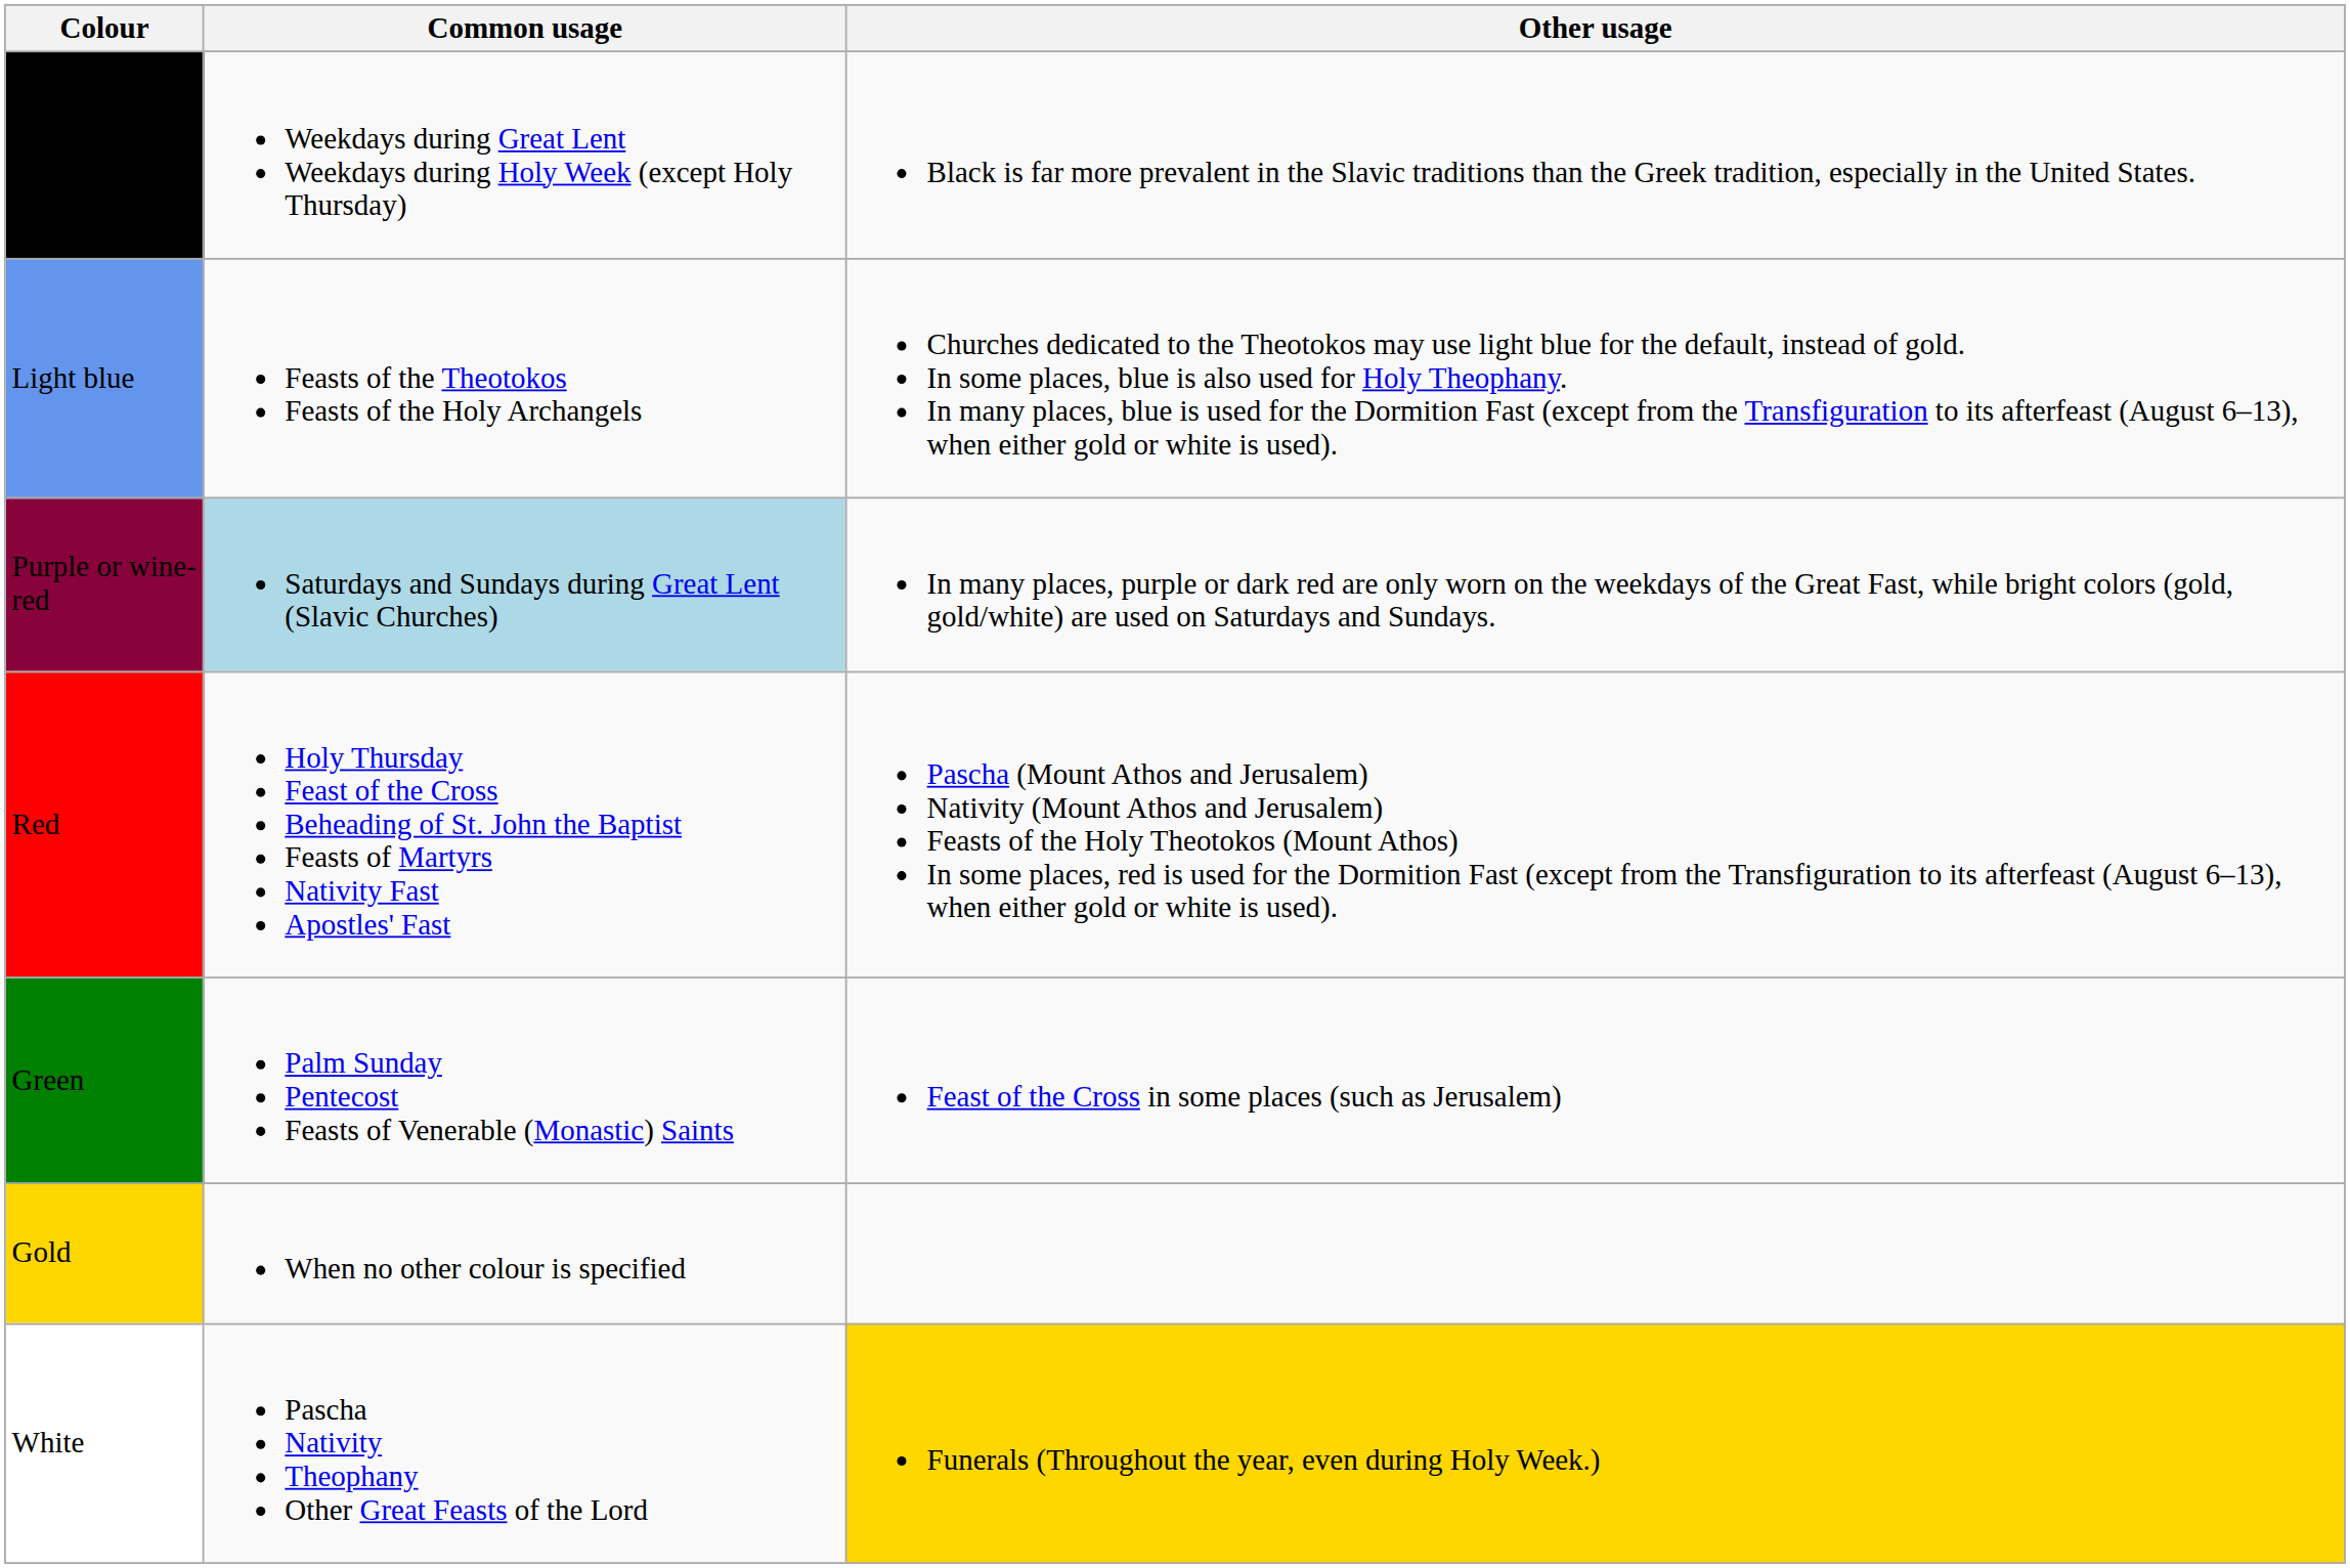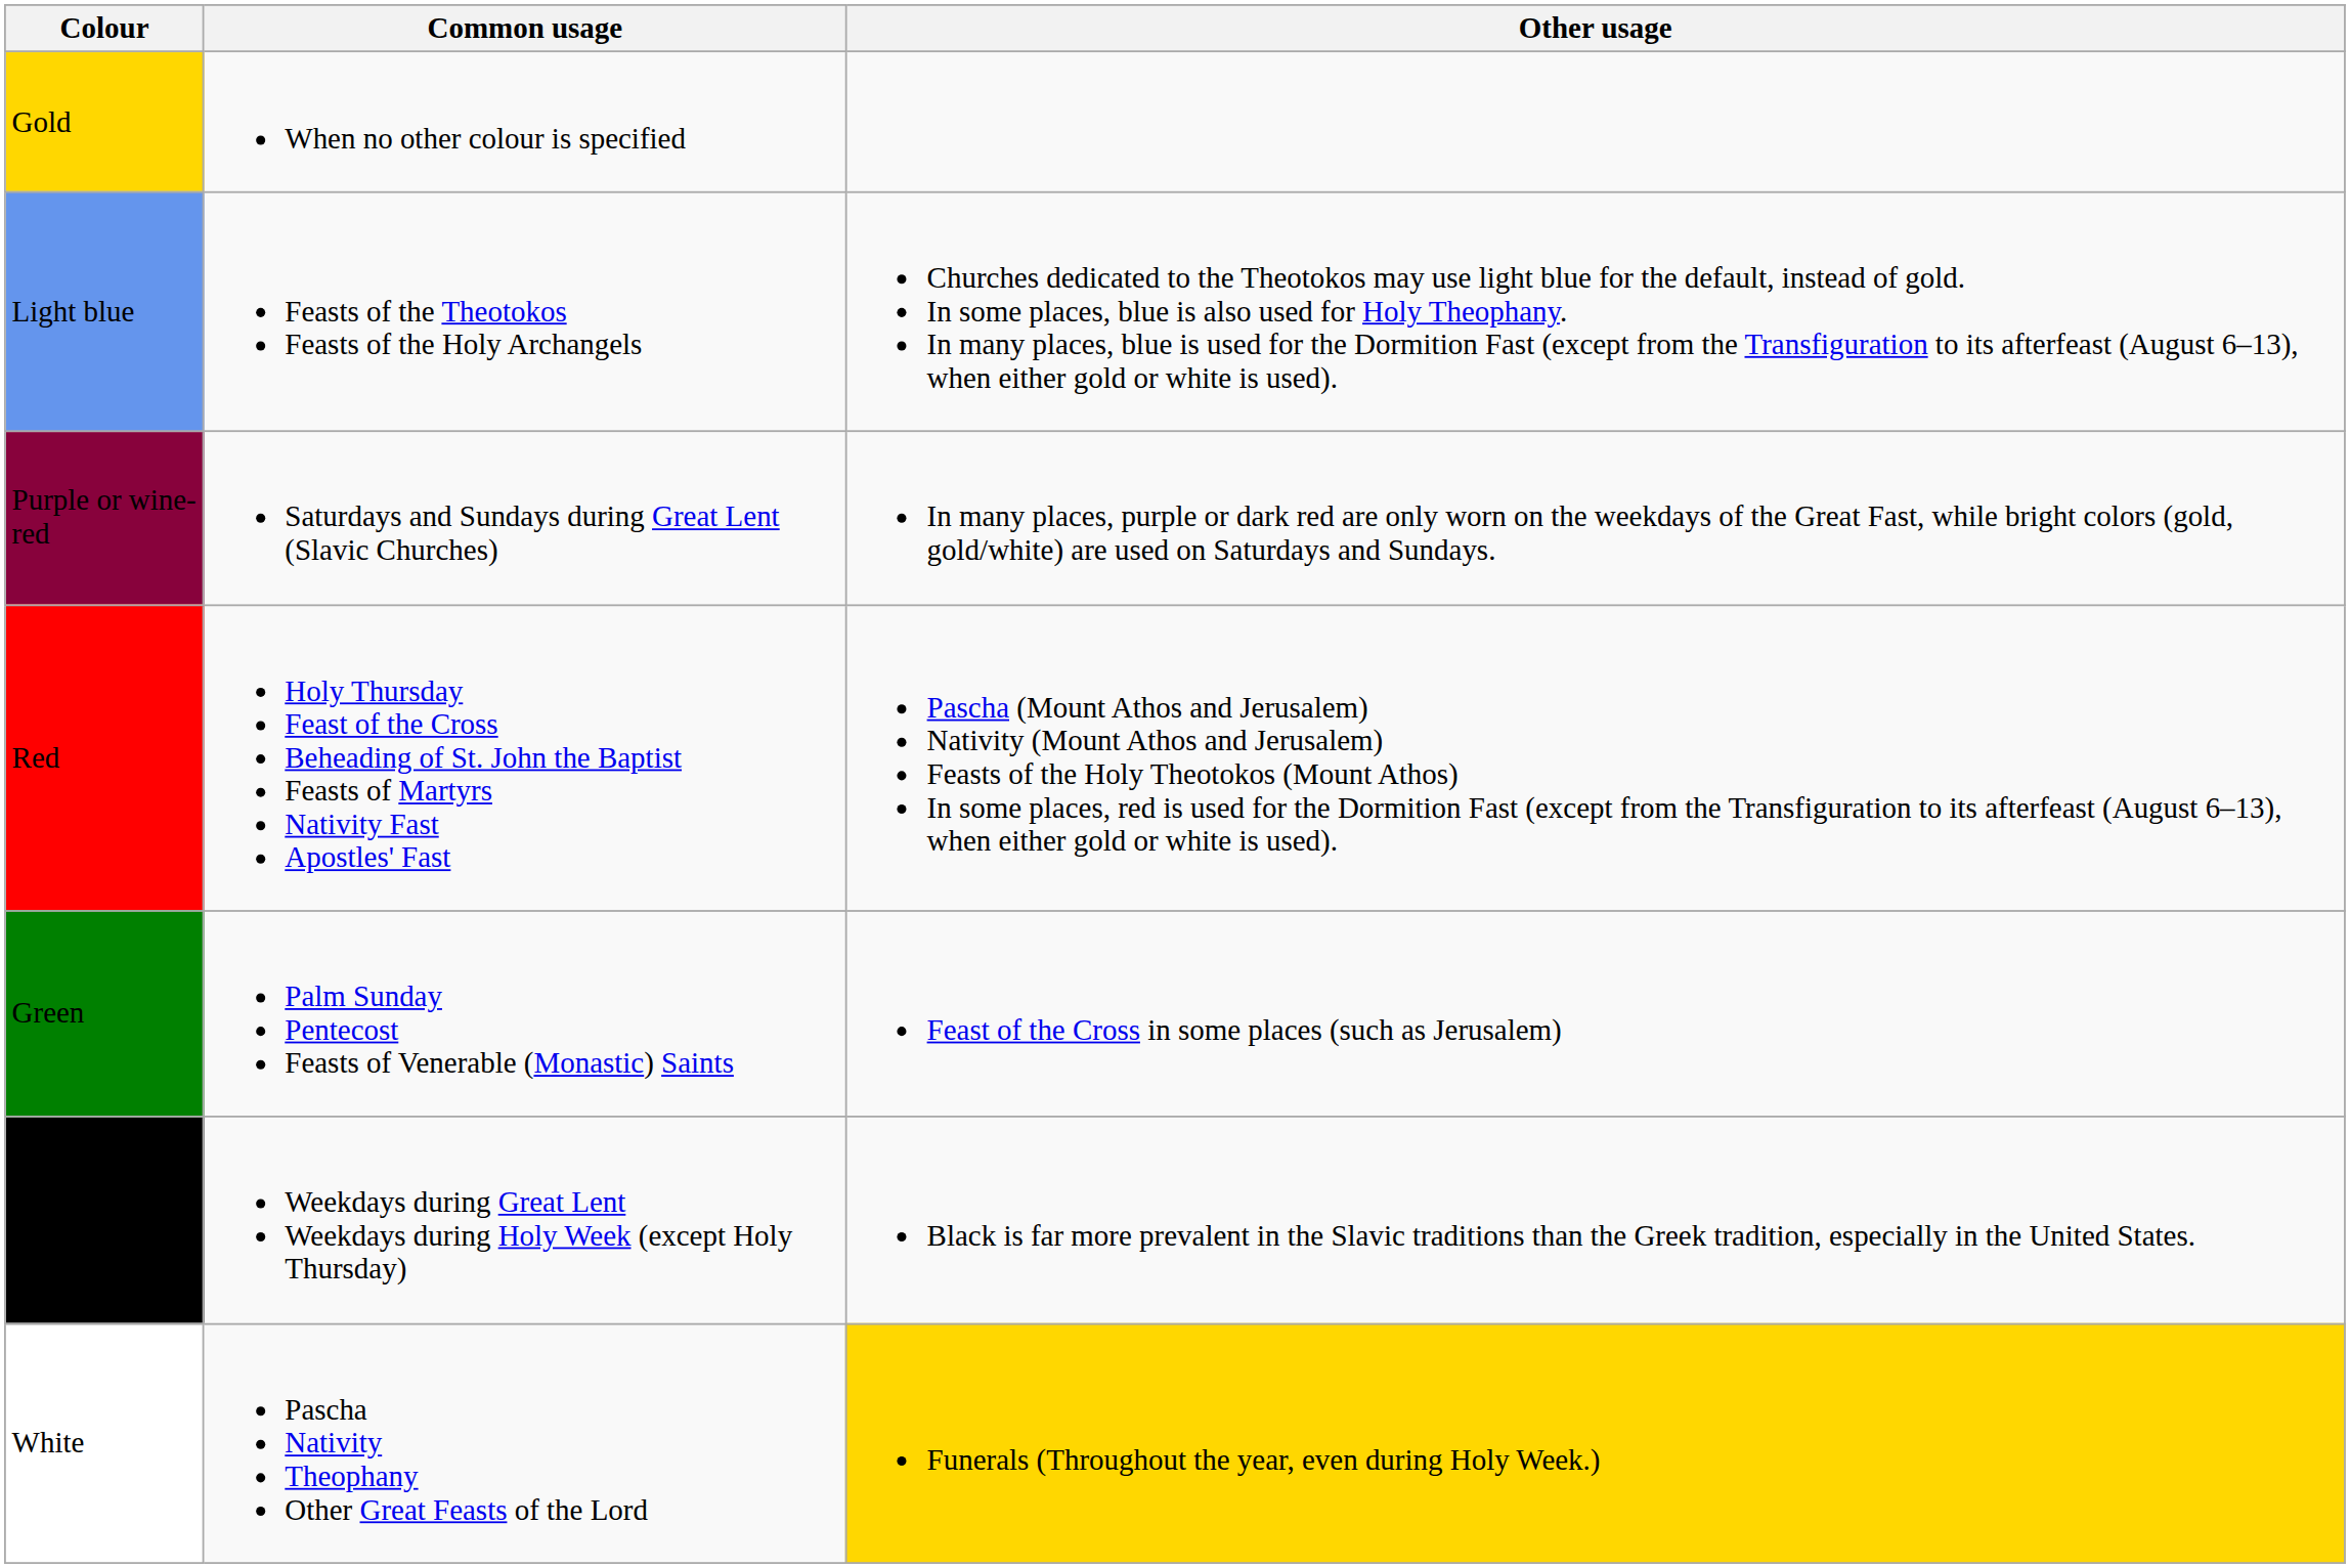rows swapped: Gold <-> Black
Purple or wine-red | Common usage: lightblue background -> no background
